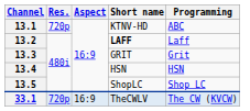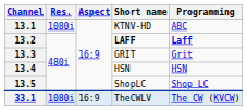13.1 | Res.: 720p -> 1080i
13.2 | Programming: normal -> bold
33.1 | Res.: 720p -> 1080i
